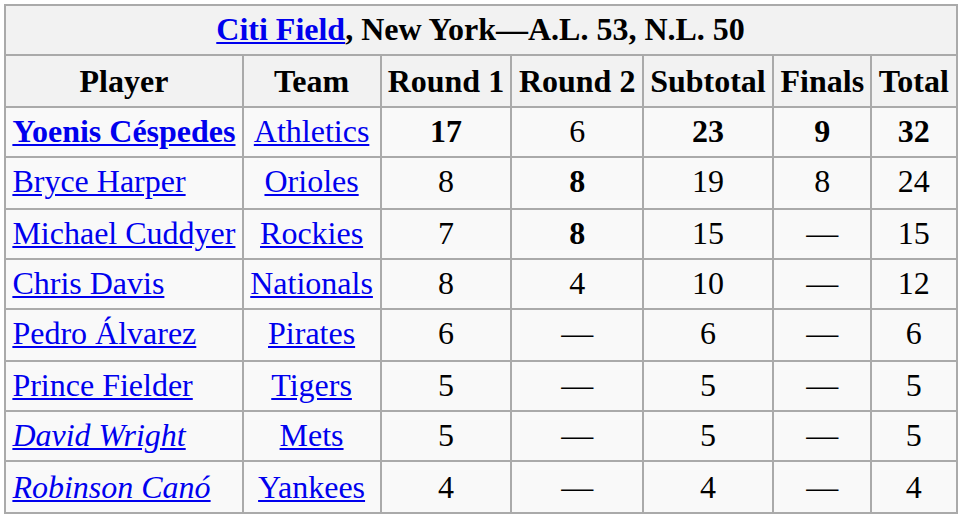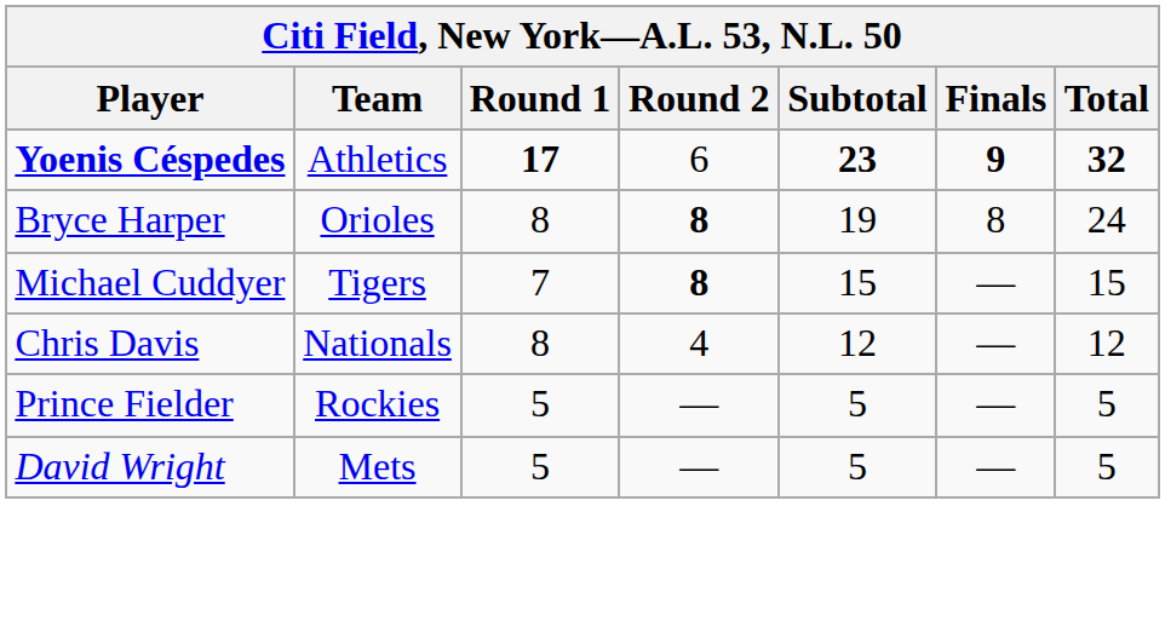Michael Cuddyer | Team: Rockies -> Tigers
Chris Davis | Subtotal: 10 -> 12
- row: Pedro Álvarez | Pirates | 6 | — | 6 | — | 6
Prince Fielder | Team: Tigers -> Rockies
- row: Robinson Canó | Yankees | 4 | — | 4 | — | 4
